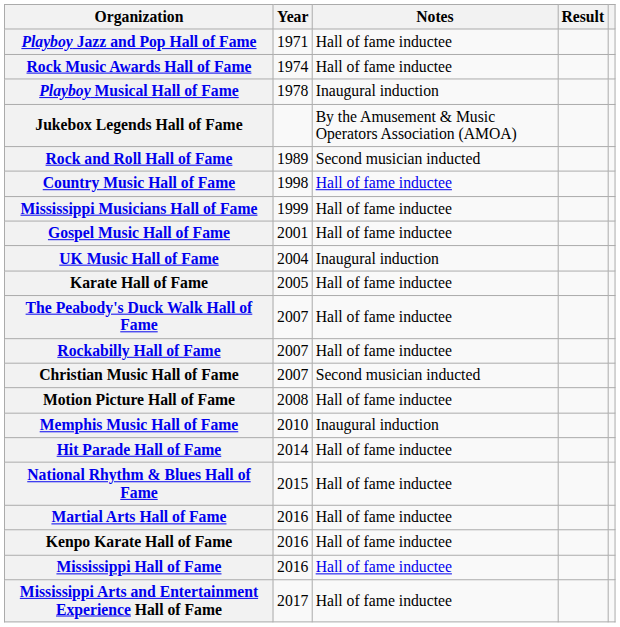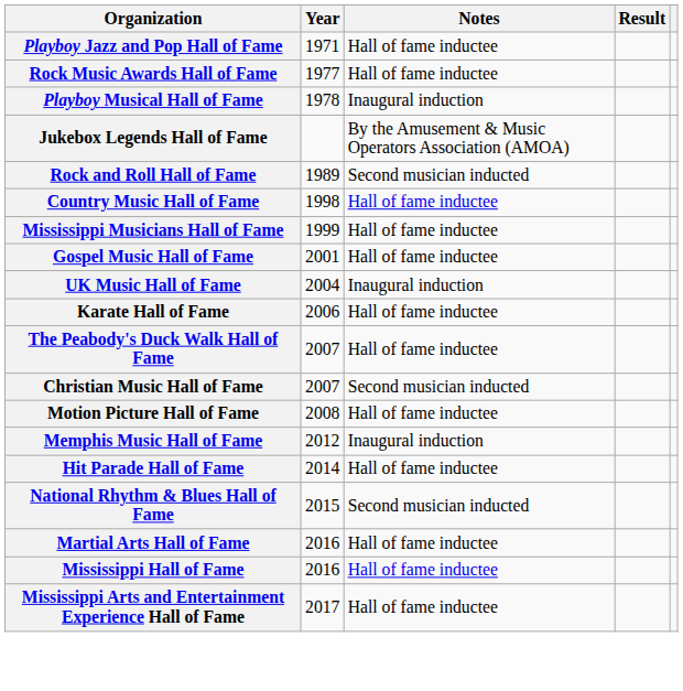Rock Music Awards Hall of Fame | Year: 1974 -> 1977
Karate Hall of Fame | Year: 2005 -> 2006
- row: Rockabilly Hall of Fame | 2007 | Hall of fame inductee
Memphis Music Hall of Fame | Year: 2010 -> 2012
National Rhythm & Blues Hall of Fame | Notes: Hall of fame inductee -> Second musician inducted
- row: Kenpo Karate Hall of Fame | 2016 | Hall of fame inductee
